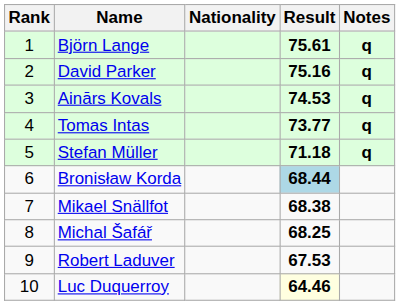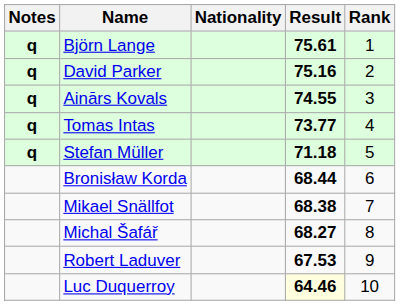columns swapped: Rank <-> Notes
Ainārs Kovals | Result: 74.53 -> 74.55
Bronisław Korda | Result: lightblue background -> no background
Michal Šafář | Result: 68.25 -> 68.27
